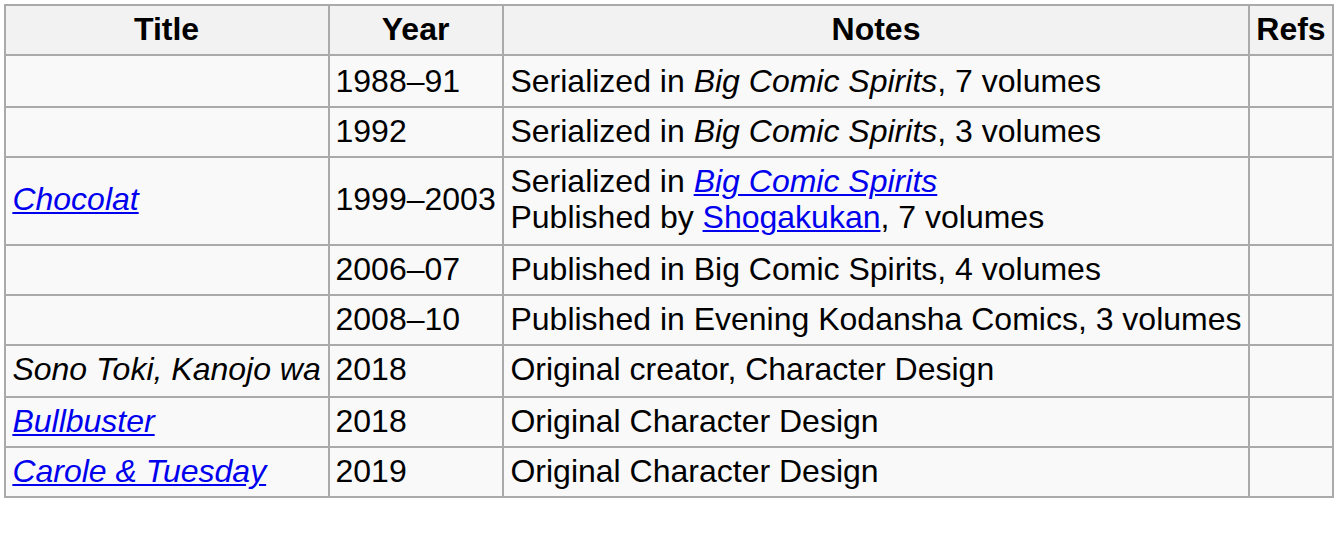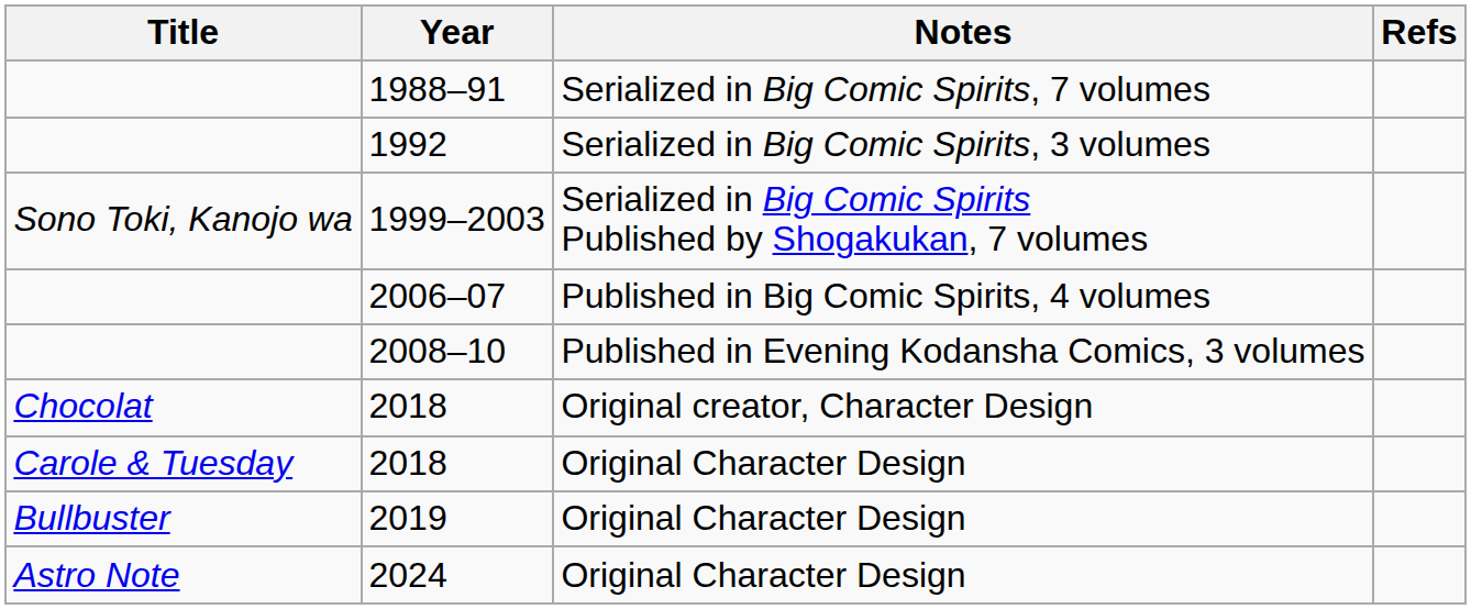1999–2003 | Title: Chocolat -> Sono Toki, Kanojo wa
2018 / Original creator, Character Design | Title: Sono Toki, Kanojo wa -> Chocolat
2018 / Original Character Design | Title: Bullbuster -> Carole & Tuesday
2019 | Title: Carole & Tuesday -> Bullbuster
+ row: Astro Note | 2024 | Original Character Design
